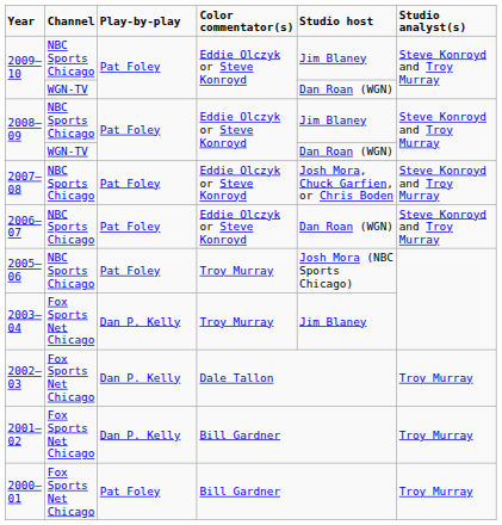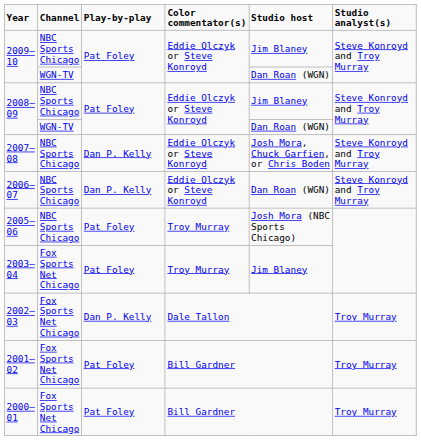2007–08 | Play-by-play: Pat Foley -> Dan P. Kelly
2006–07 | Play-by-play: Pat Foley -> Dan P. Kelly
2003–04 | Play-by-play: Dan P. Kelly -> Pat Foley
2001–02 | Play-by-play: Dan P. Kelly -> Pat Foley
